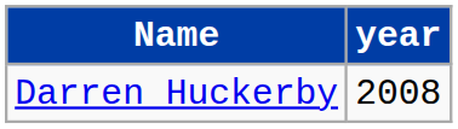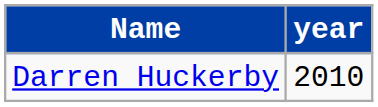Darren Huckerby | year: 2008 -> 2010
